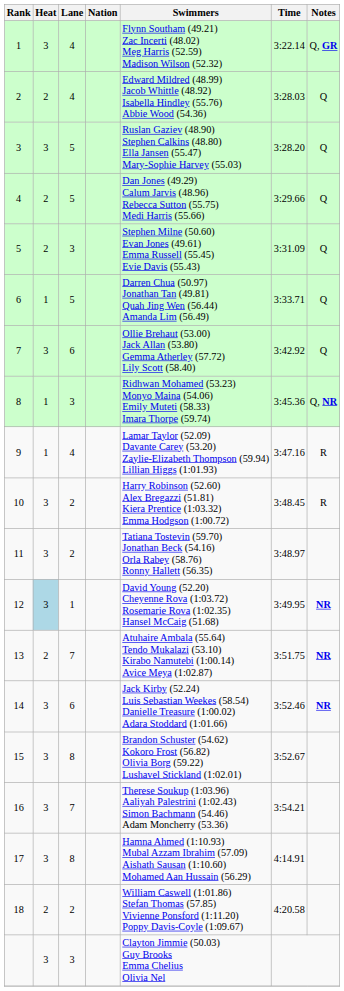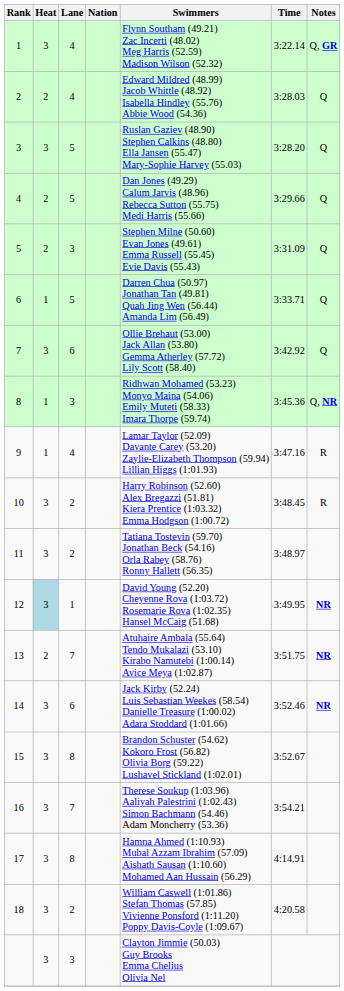18 | Heat: 2 -> 3
